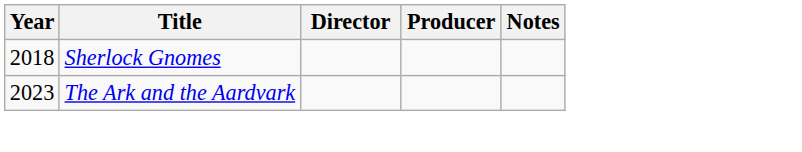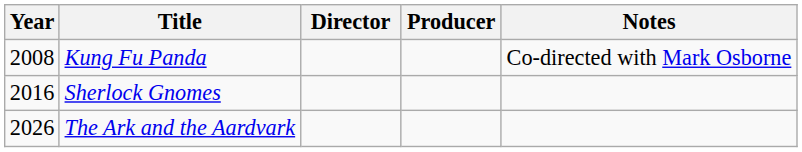+ row: 2008 | Kung Fu Panda | Co-directed with Mark Osborne
Sherlock Gnomes | Year: 2018 -> 2016
The Ark and the Aardvark | Year: 2023 -> 2026
